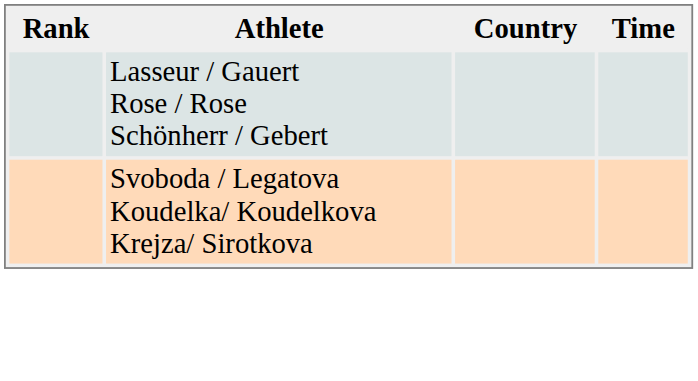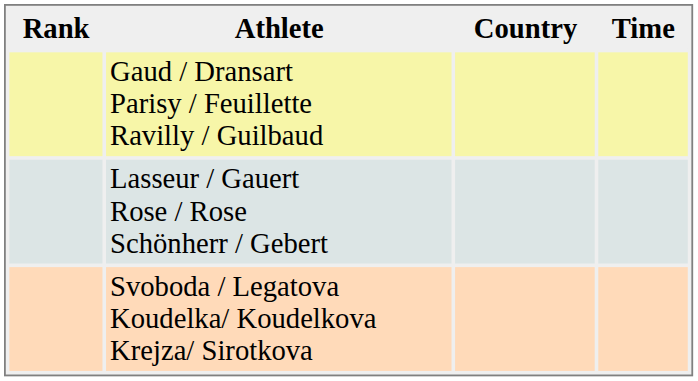+ row: Gaud / Dransart Parisy / Feuillette Ravilly / Guilbaud
